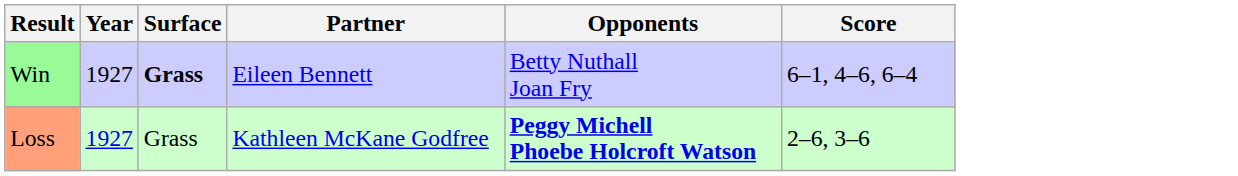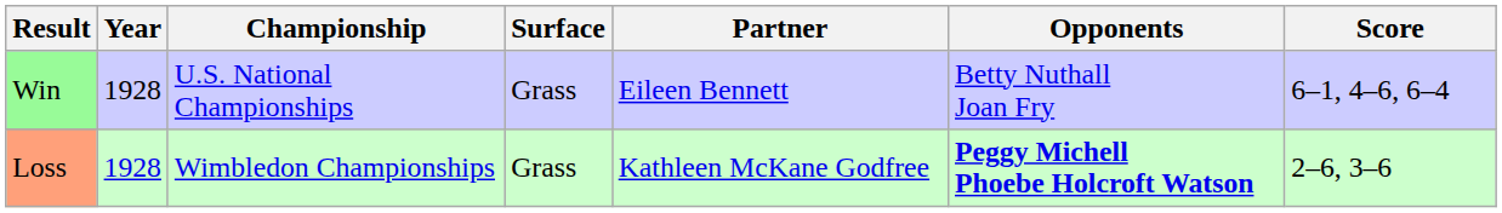+ column: Championship | U.S. National Championships | Wimbledon Championships
Win | Year: 1927 -> 1928
Win | Surface: bold -> normal
Loss | Year: 1927 -> 1928
